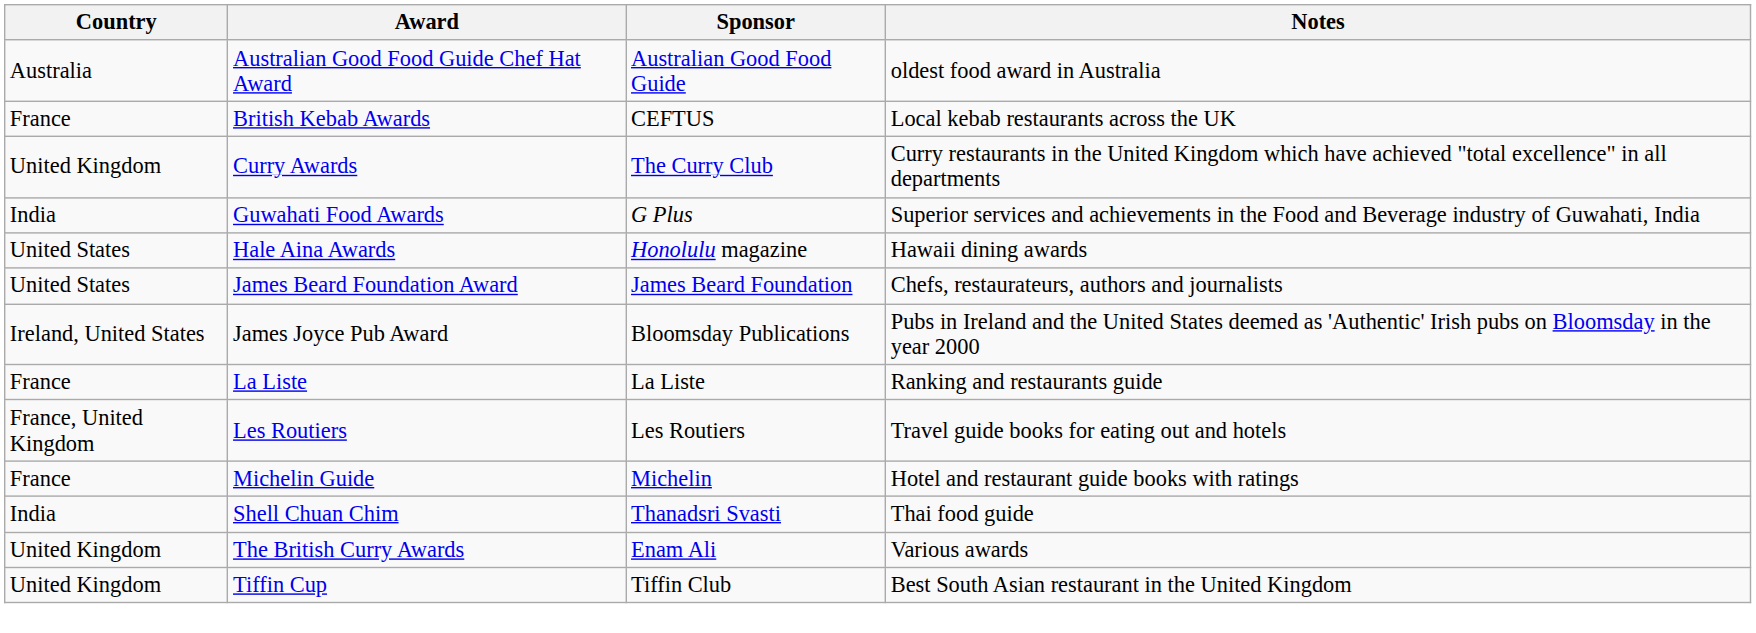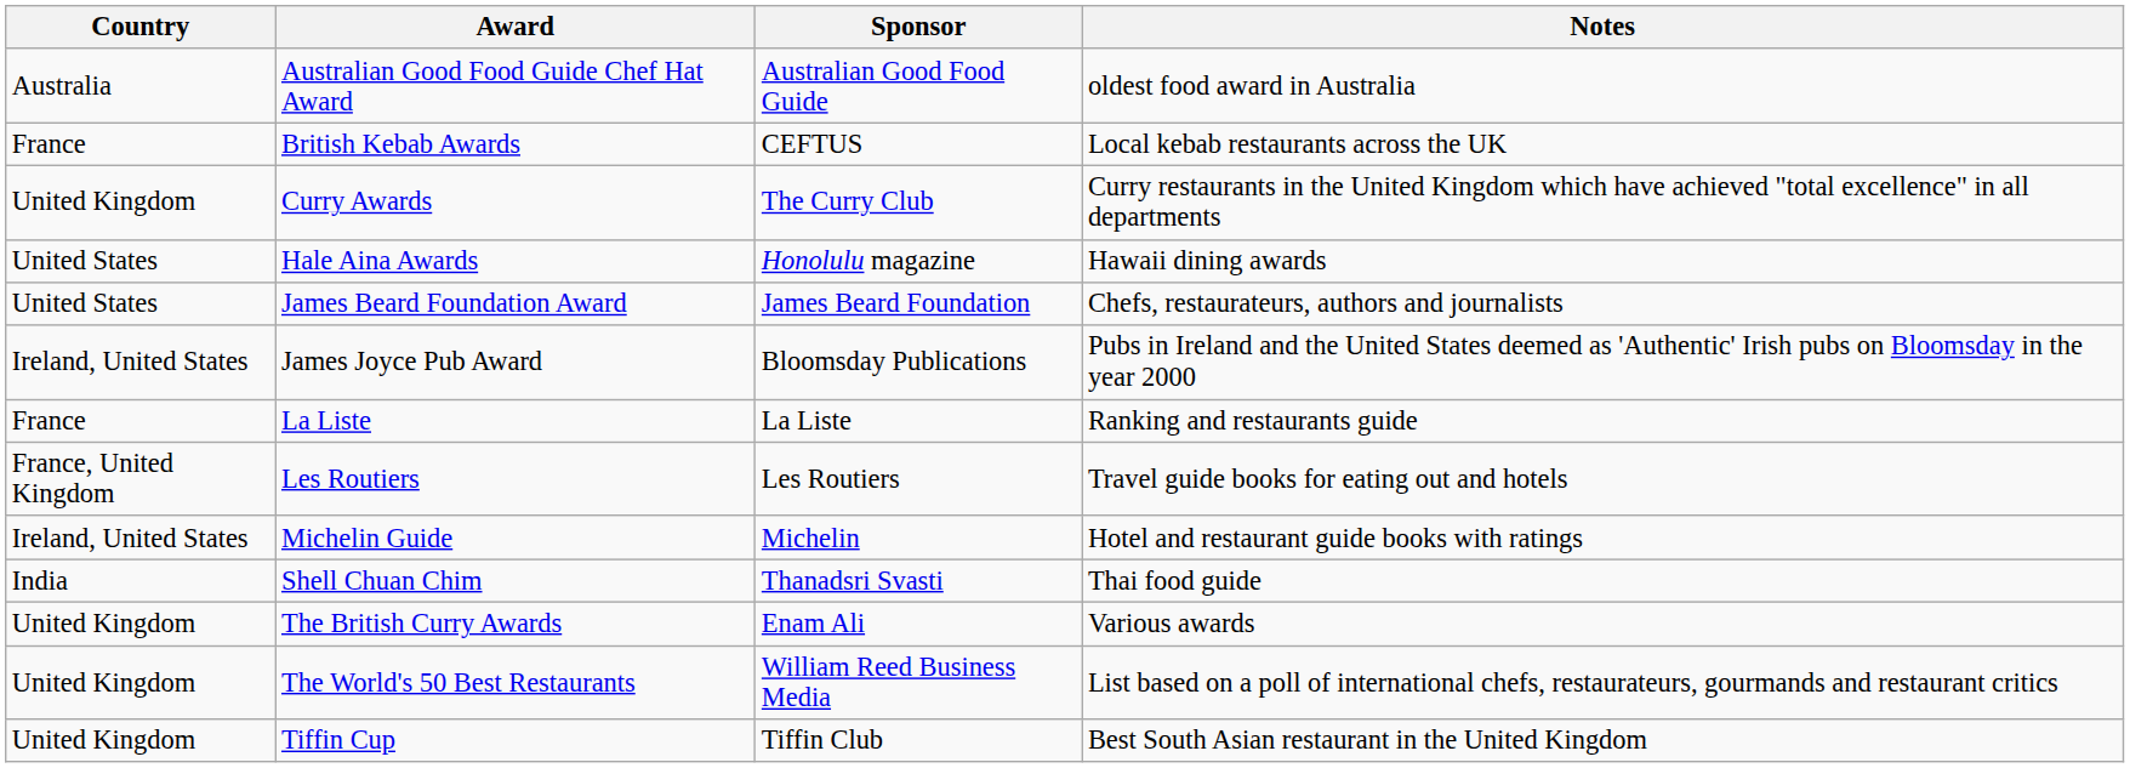- row: India | Guwahati Food Awards | G Plus | Superior services and achievements in the Food and Beverage industry of Guwahati, India
Michelin Guide | Country: France -> Ireland, United States
+ row: United Kingdom | The World's 50 Best Restaurants | William Reed Business Media | List based on a poll of international chefs, restaurateurs, gourmands and restaurant critics
